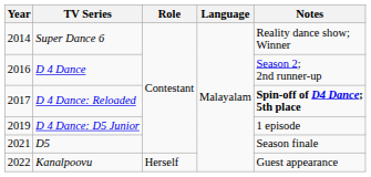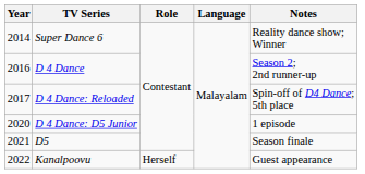D 4 Dance: Reloaded | Notes: bold -> normal
D 4 Dance: D5 Junior | Year: 2019 -> 2020
